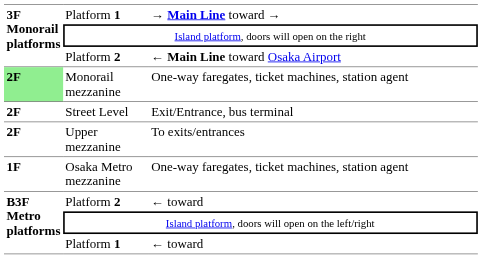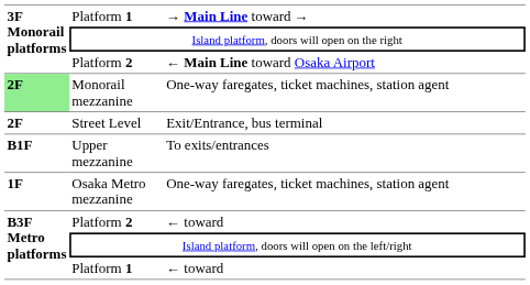Upper mezzanine | column 1: 2F -> B1F
